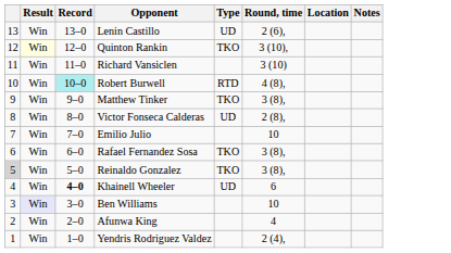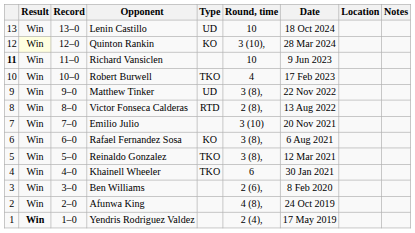+ column: Date | 18 Oct 2024 | 28 Mar 2024 | 9 Jun 2023 | 17 Feb 2023 | 22 Nov 2022 | 13 Aug 2022 | 20 Nov 2021 | 6 Aug 2021 | 12 Mar 2021 | 30 Jan 2021 | 8 Feb 2020 | 24 Oct 2019 | 17 May 2019
Lenin Castillo | Round, time: 2 (6), -> 10
Quinton Rankin | Type: TKO -> KO
Richard Vansiclen | column 1: normal -> bold
Richard Vansiclen | Round, time: 3 (10) -> 10
Robert Burwell | Record: paleturquoise background -> no background
Robert Burwell | Type: RTD -> TKO
Robert Burwell | Round, time: 4 (8), -> 4
Matthew Tinker | Type: TKO -> UD
Victor Fonseca Calderas | Type: UD -> RTD
Emilio Julio | Round, time: 10 -> 3 (10)
Rafael Fernandez Sosa | Type: TKO -> KO
Reinaldo Gonzalez | column 1: lightgrey background -> no background
Khainell Wheeler | Record: bold -> normal
Khainell Wheeler | Type: UD -> TKO
Ben Williams | Result: lavender background -> no background
Ben Williams | Round, time: 10 -> 2 (6),
Afunwa King | Round, time: 4 -> 4 (8),
Yendris Rodriguez Valdez | Result: normal -> bold
